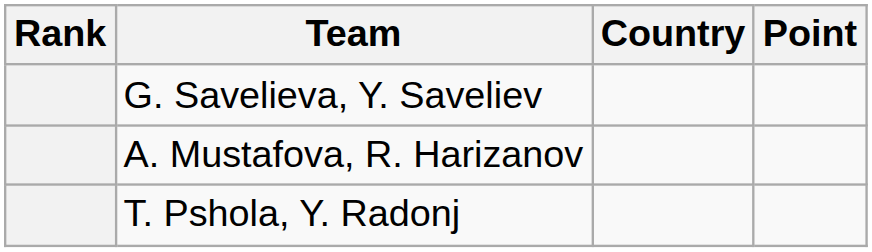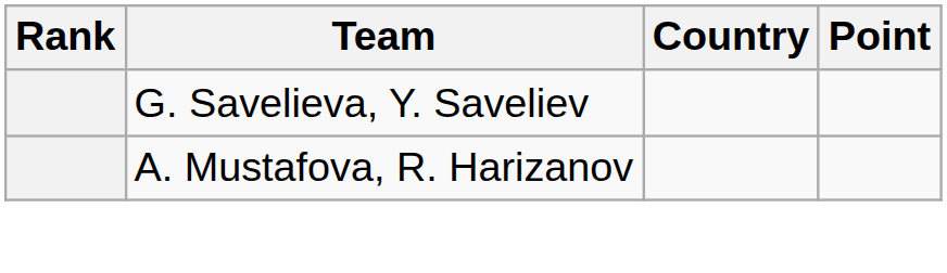- row: T. Pshola, Y. Radonj
